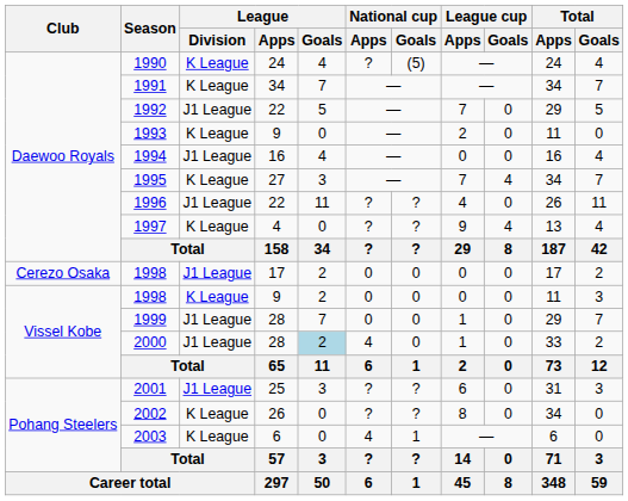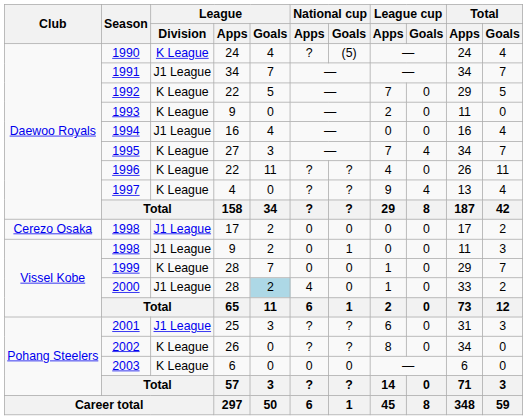1991 | League / Division: K League -> J1 League
1992 | League / Division: J1 League -> K League
1996 | League / Division: J1 League -> K League
1998 / 9 | League / Division: K League -> J1 League
1998 / 9 | National cup / Goals: 0 -> 1
1999 | League / Division: J1 League -> K League
2003 | National cup / Apps: 4 -> 0
2003 | National cup / Goals: 1 -> 0
